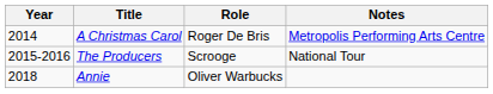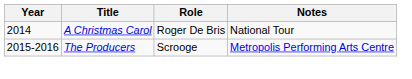A Christmas Carol | Notes: Metropolis Performing Arts Centre -> National Tour
The Producers | Notes: National Tour -> Metropolis Performing Arts Centre
- row: 2018 | Annie | Oliver Warbucks
